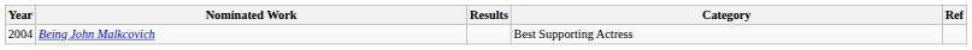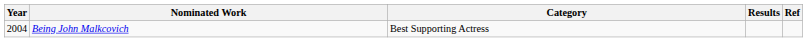columns swapped: Category <-> Results
